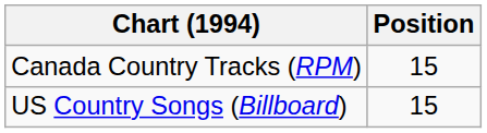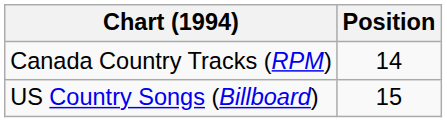Canada Country Tracks (RPM) | Position: 15 -> 14
